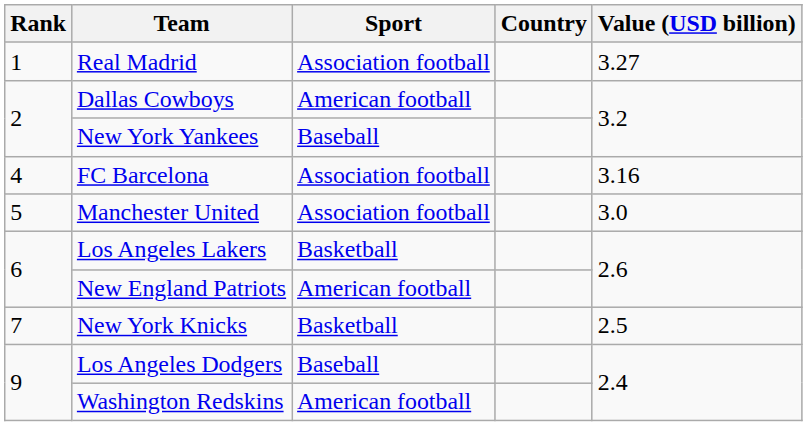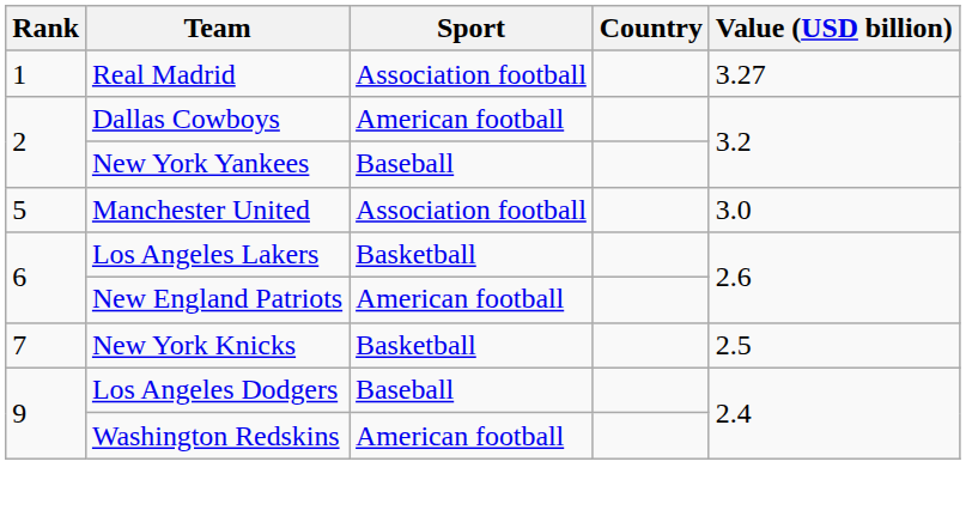- row: 4 | FC Barcelona | Association football | 3.16
